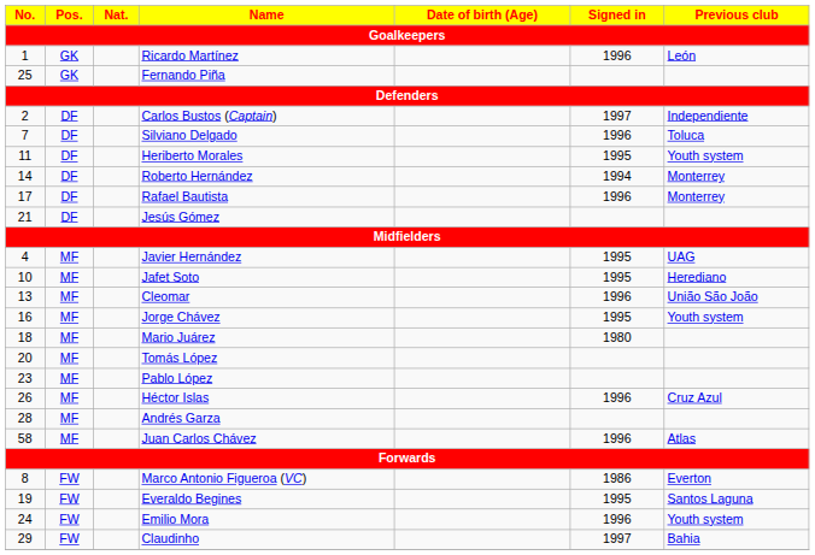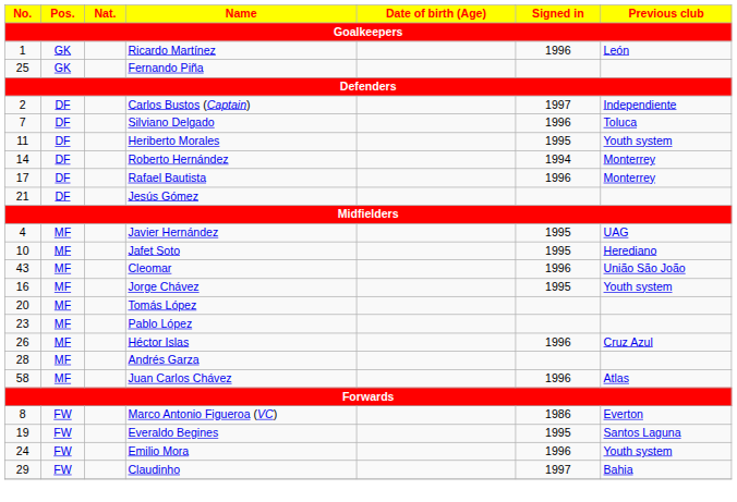Cleomar | No.: 13 -> 43
- row: 18 | MF | Mario Juárez | 1980
